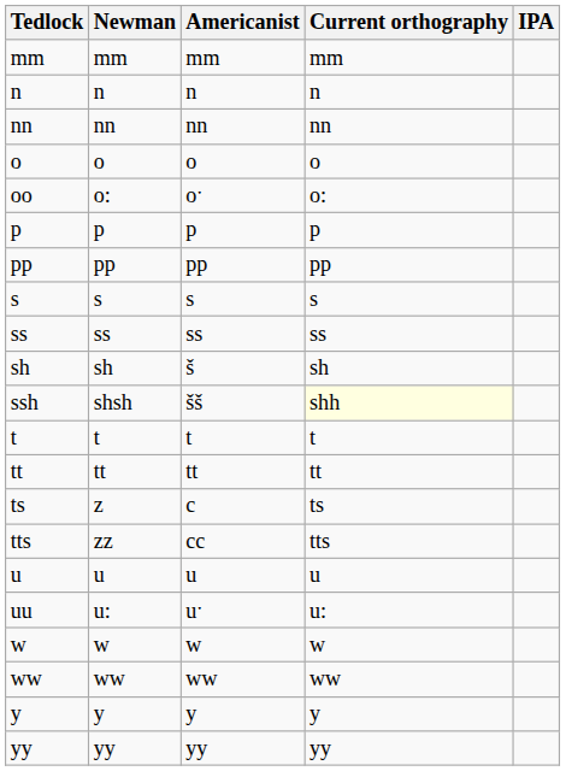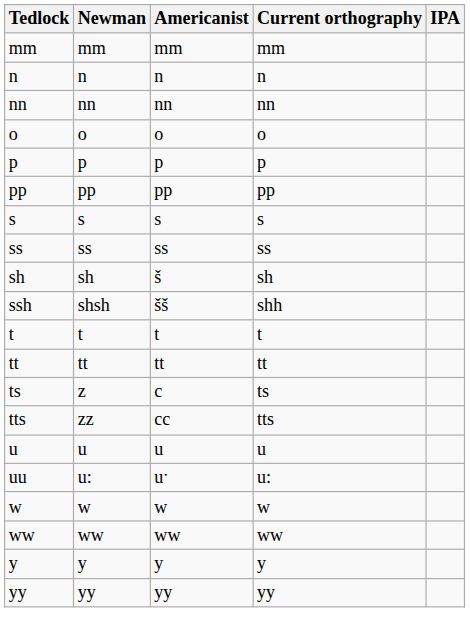- row: oo | o: | oˑ | o:
ssh | Current orthography: lightyellow background -> no background
